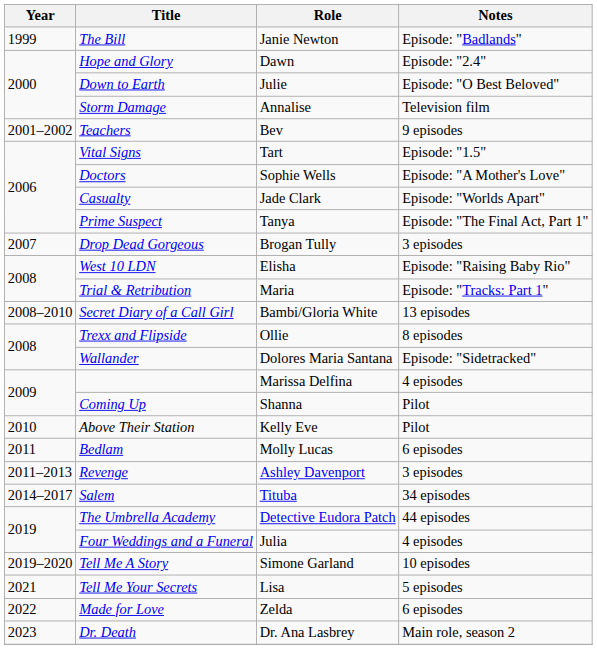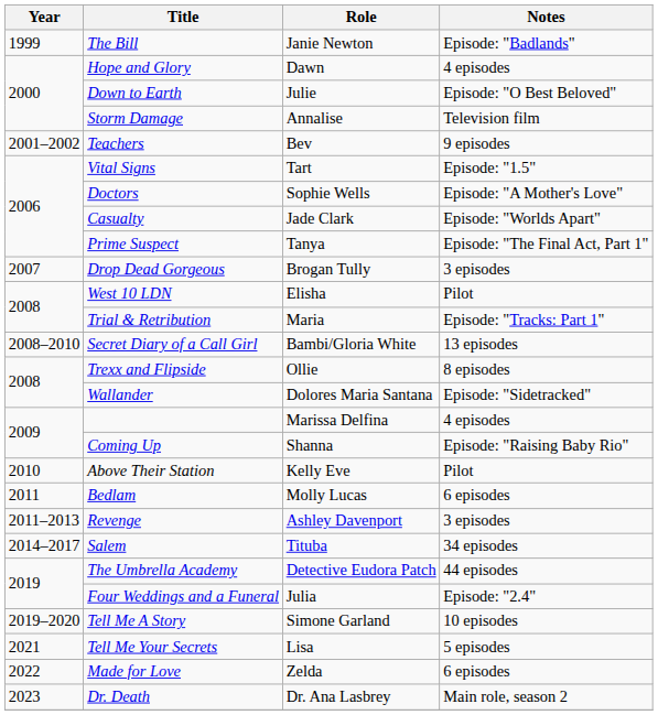Hope and Glory | Notes: Episode: "2.4" -> 4 episodes
West 10 LDN | Notes: Episode: "Raising Baby Rio" -> Pilot
Coming Up | Notes: Pilot -> Episode: "Raising Baby Rio"
Four Weddings and a Funeral | Notes: 4 episodes -> Episode: "2.4"
